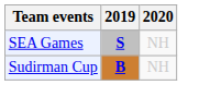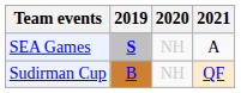+ column: 2021 | A | QF
Sudirman Cup | 2019: bold -> normal
